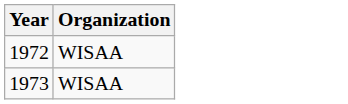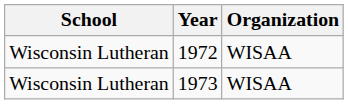+ column: School | Wisconsin Lutheran | Wisconsin Lutheran
